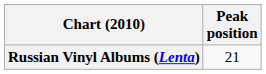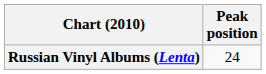Russian Vinyl Albums (Lenta) | Peak position: 21 -> 24
